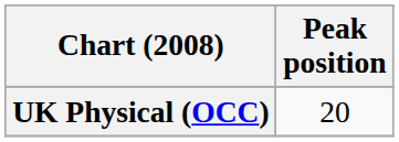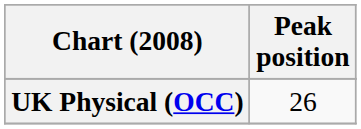UK Physical (OCC) | Peak position: 20 -> 26
